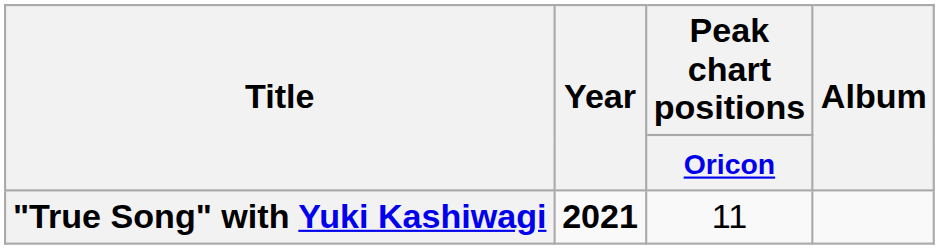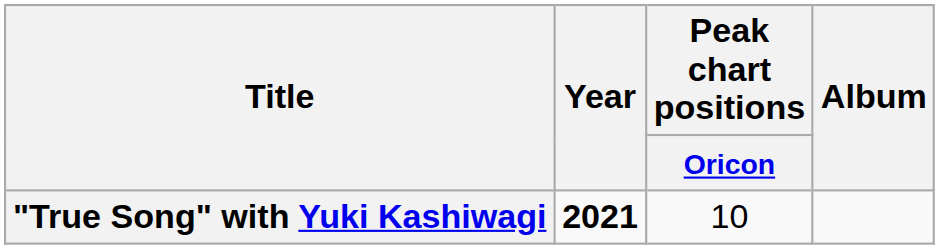"True Song" with Yuki Kashiwagi | Peak chart positions / Oricon: 11 -> 10
